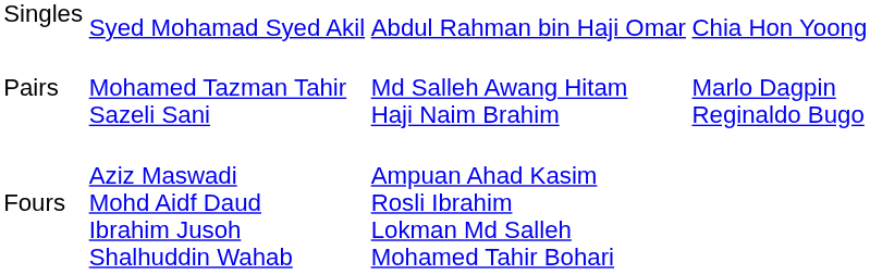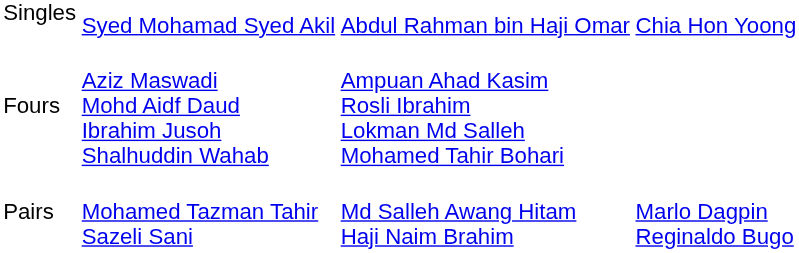rows swapped: Pairs <-> Fours
